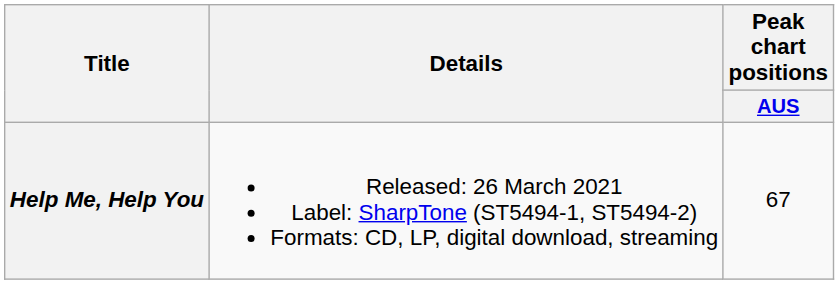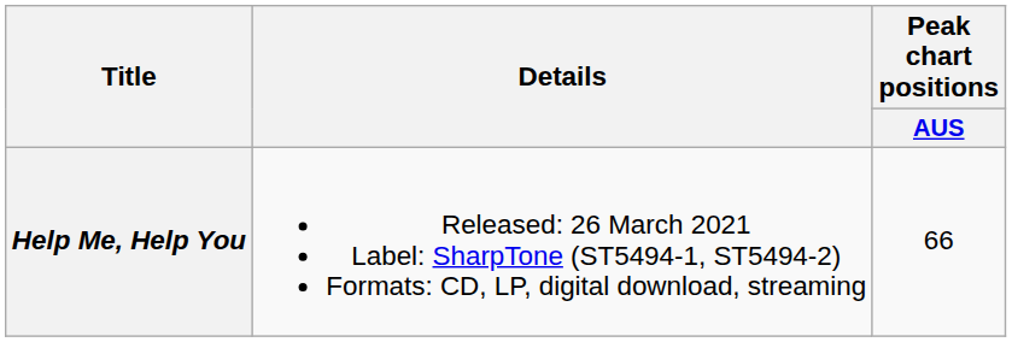Help Me, Help You | Peak chart positions / AUS: 67 -> 66
